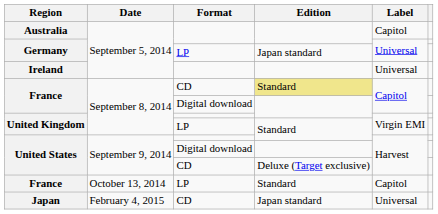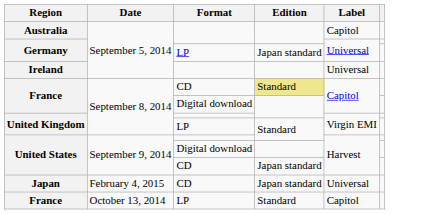United States / CD | Edition: Deluxe (Target exclusive) -> Japan standard
rows swapped: France / LP <-> Japan
